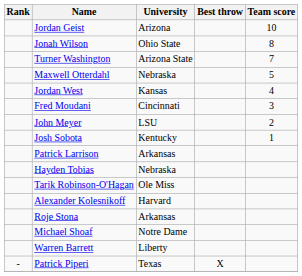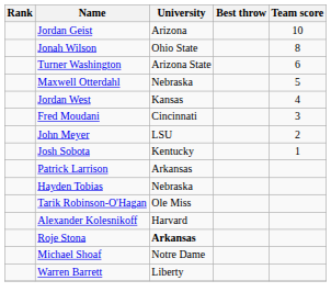Turner Washington | Team score: 7 -> 6
Roje Stona | University: normal -> bold
- row: - | Patrick Piperi | Texas | X
